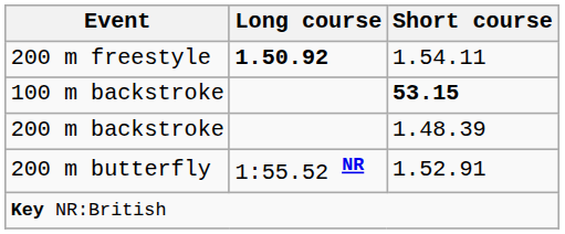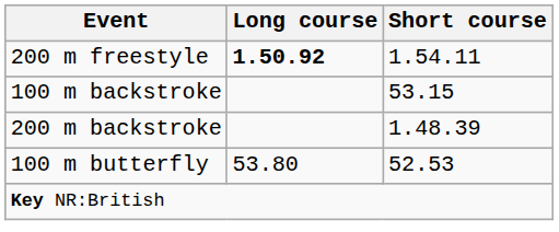100 m backstroke | Short course: bold -> normal
+ row: 100 m butterfly | 53.80 | 52.53
- row: 200 m butterfly | 1:55.52 NR | 1.52.91
